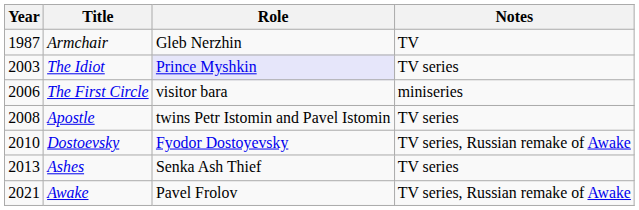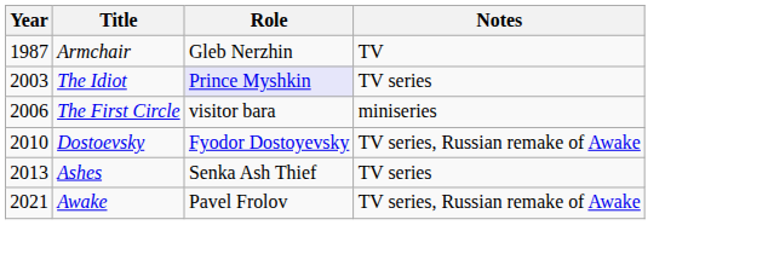- row: 2008 | Apostle | twins Petr Istomin and Pavel Istomin | TV series
